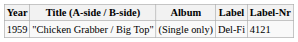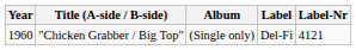"Chicken Grabber / Big Top" | Year: 1959 -> 1960
